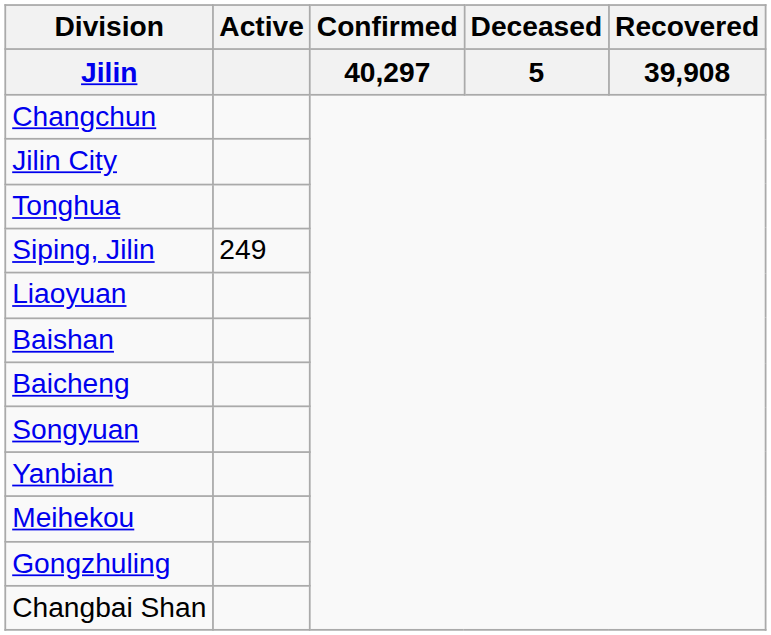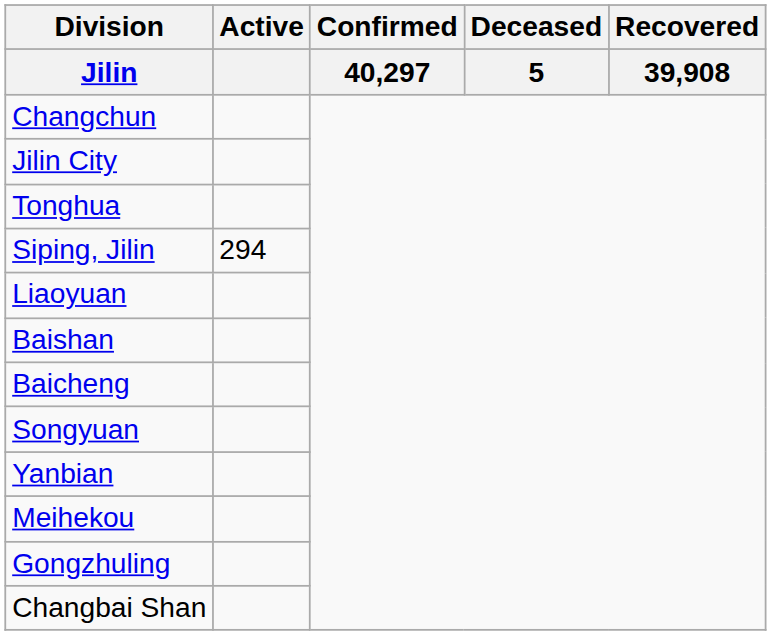Siping, Jilin | Active: 249 -> 294
